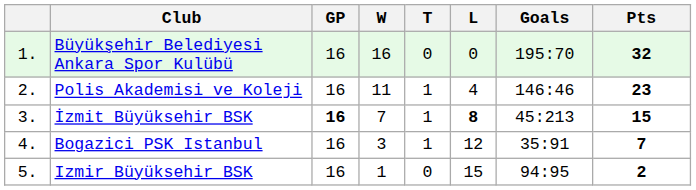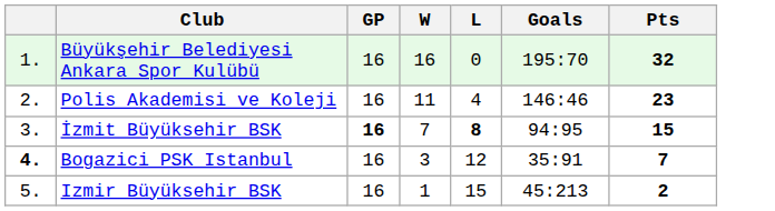- column: T | 0 | 1 | 1 | 1 | 0
İzmit Büyüksehir BSK | Goals: 45:213 -> 94:95
Bogazici PSK Istanbul | column 1: normal -> bold
Izmir Büyüksehir BSK | Goals: 94:95 -> 45:213
